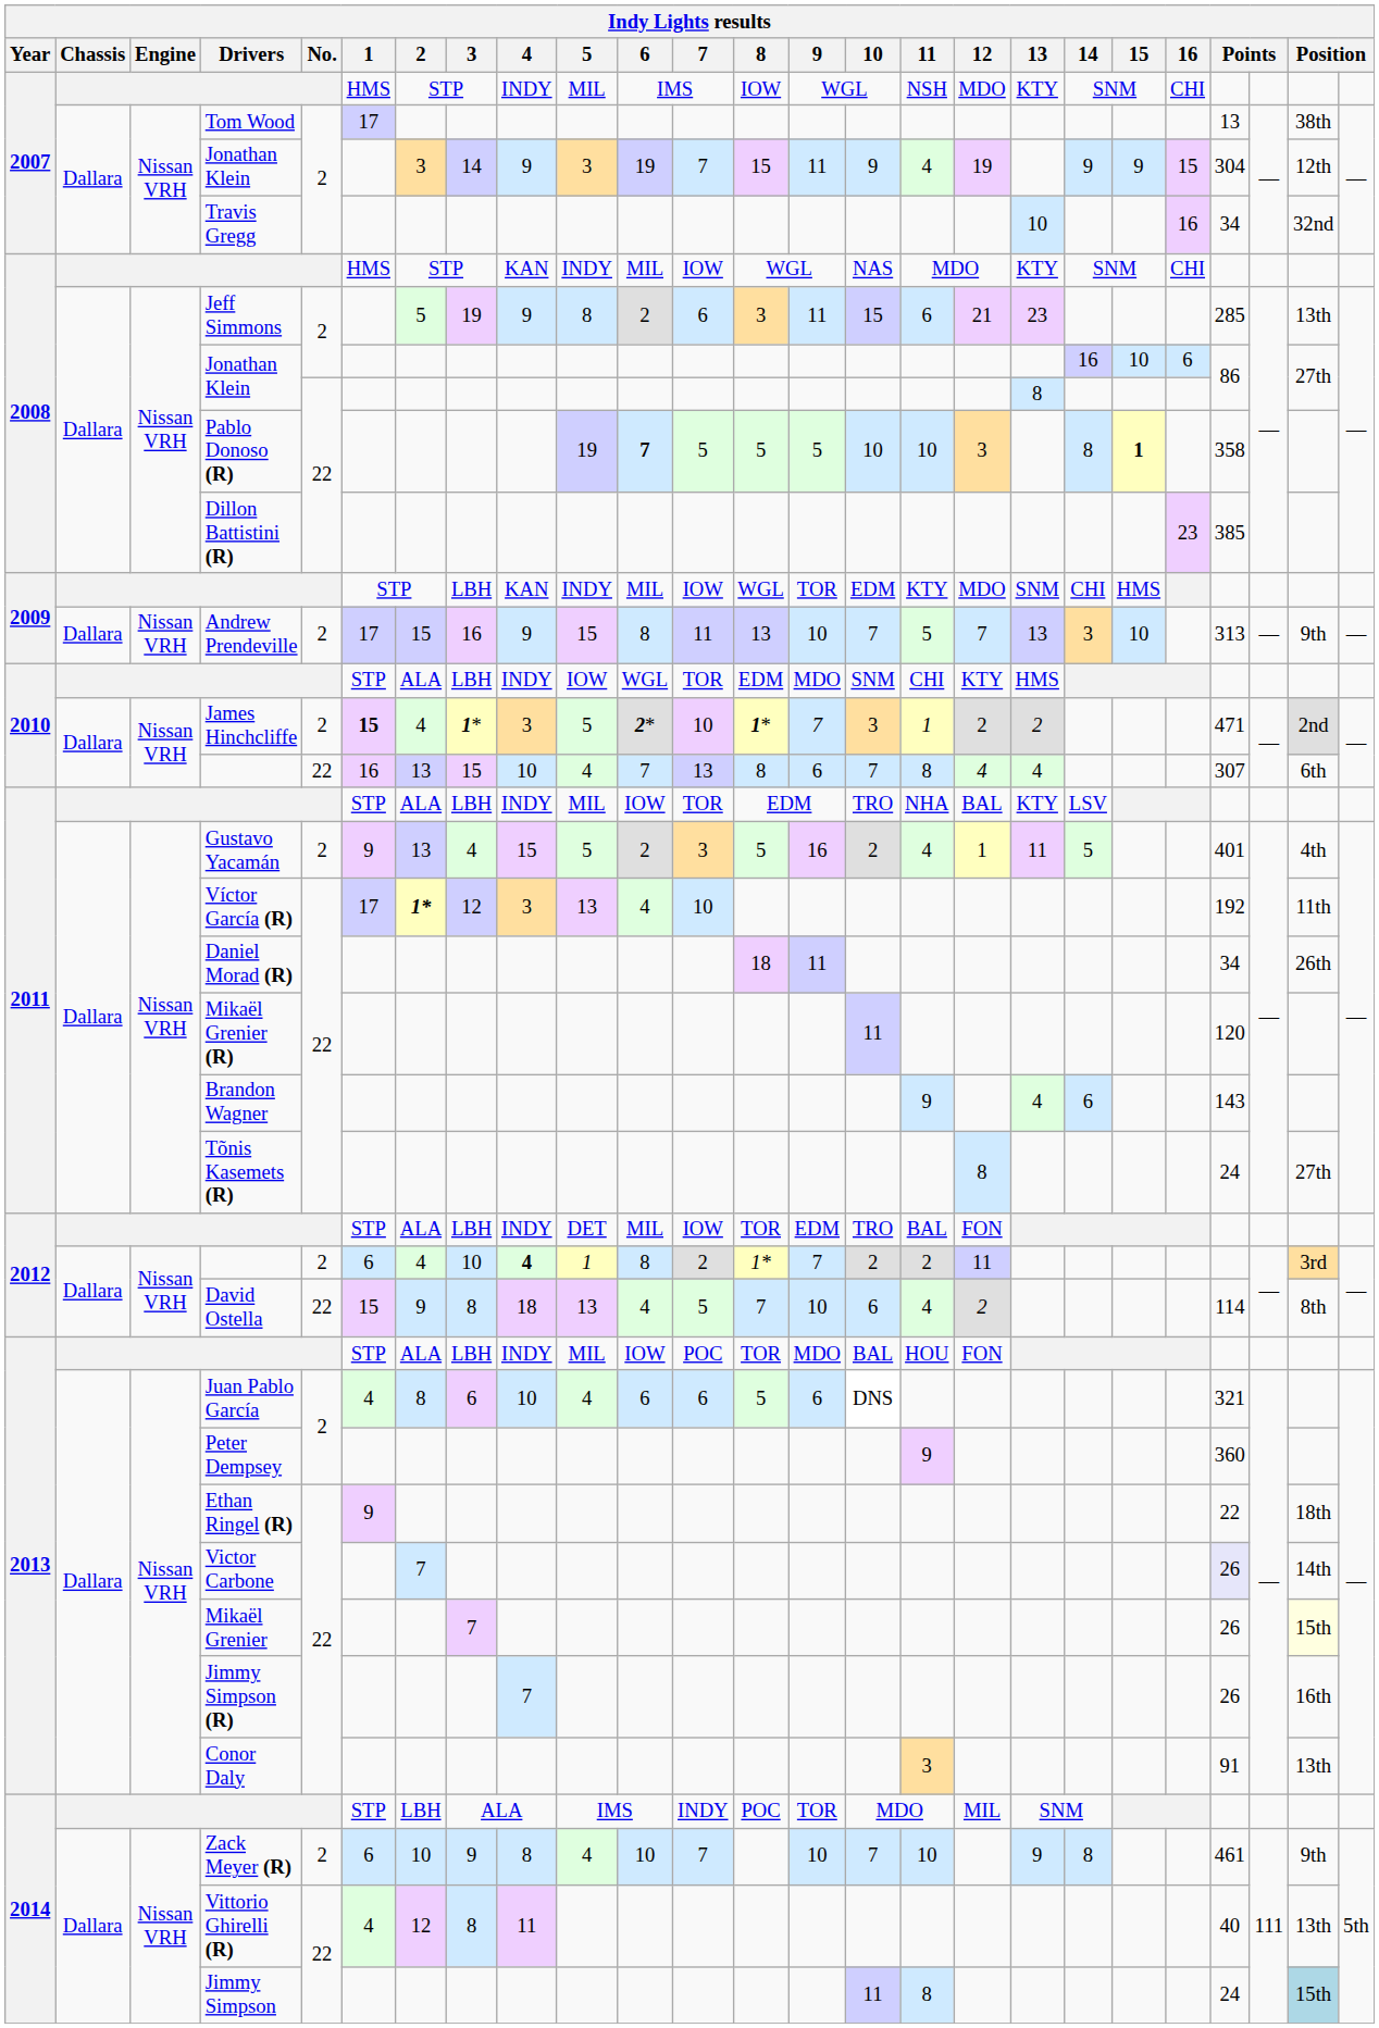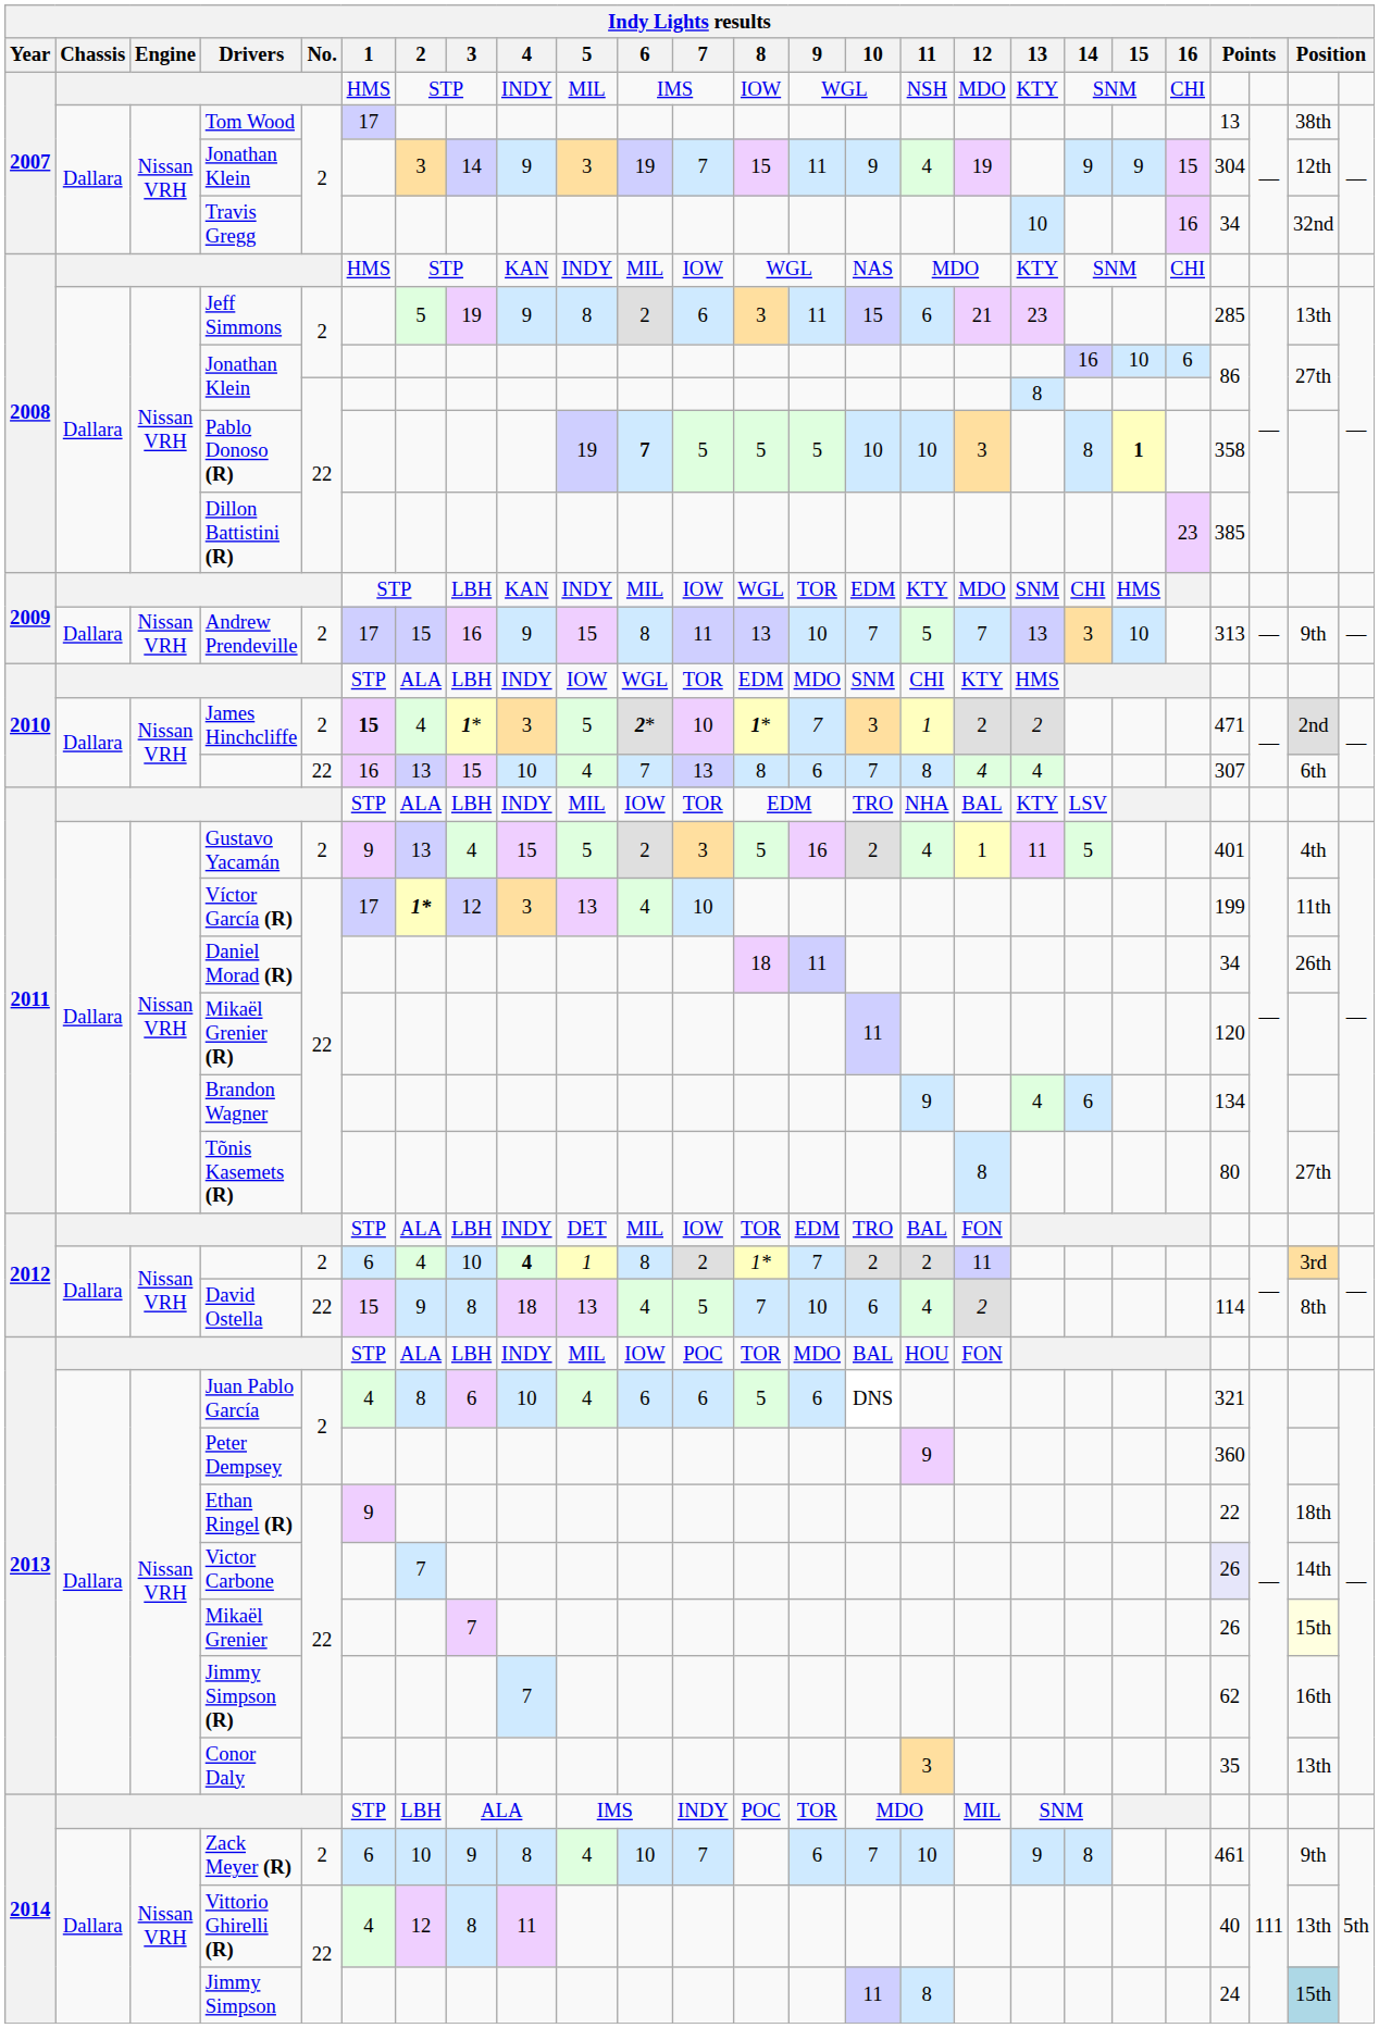Víctor García (R) | column 22: 192 -> 199
Brandon Wagner | column 22: 143 -> 134
Tõnis Kasemets (R) | column 22: 24 -> 80
Jimmy Simpson (R) | column 22: 26 -> 62
Conor Daly | column 22: 91 -> 35
Zack Meyer (R) | 9: 10 -> 6
